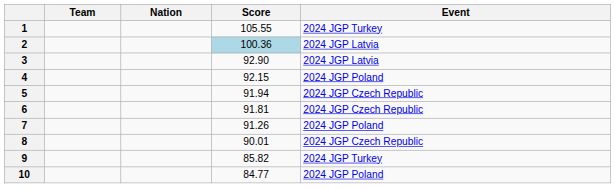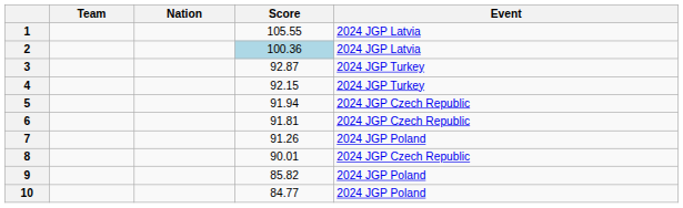1 | Event: 2024 JGP Turkey -> 2024 JGP Latvia
3 | Score: 92.90 -> 92.87
3 | Event: 2024 JGP Latvia -> 2024 JGP Turkey
4 | Event: 2024 JGP Poland -> 2024 JGP Turkey
9 | Event: 2024 JGP Turkey -> 2024 JGP Poland
